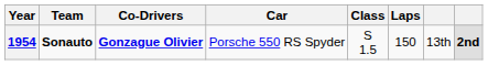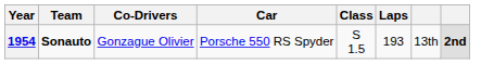1954 | Co-Drivers: bold -> normal
1954 | Laps: 150 -> 193
